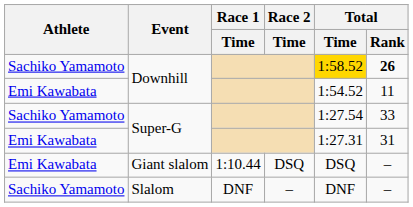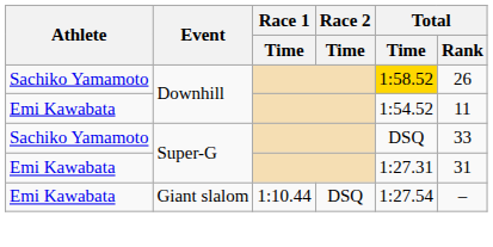Sachiko Yamamoto / Downhill | Total / Rank: bold -> normal
Sachiko Yamamoto / Super-G | Total / Time: 1:27.54 -> DSQ
Giant slalom | Total / Time: DSQ -> 1:27.54
- row: Sachiko Yamamoto | Slalom | DNF | – | DNF | –
